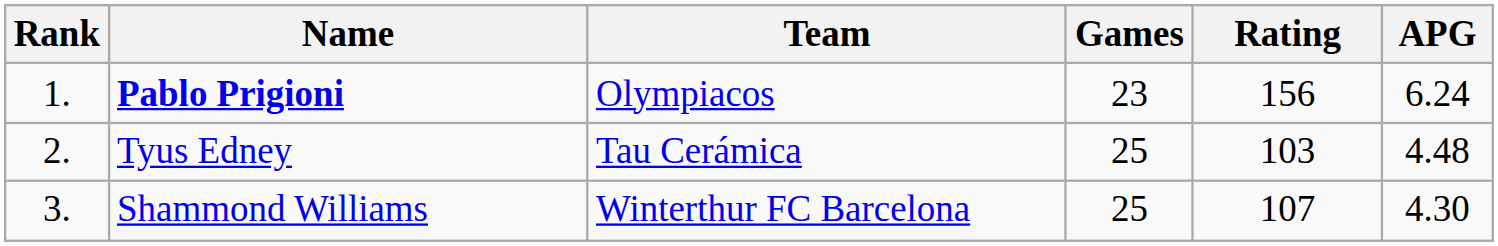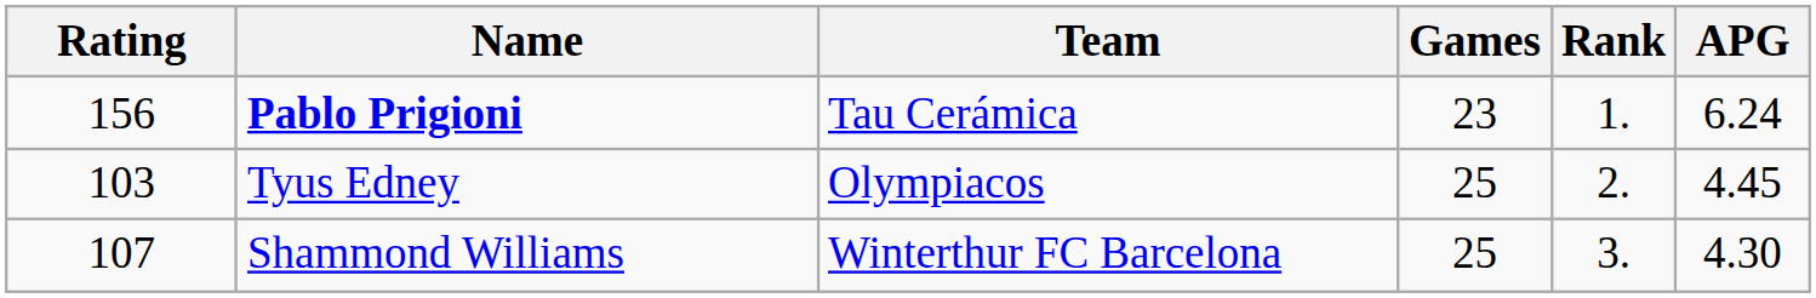columns swapped: Rank <-> Rating
Pablo Prigioni | Team: Olympiacos -> Tau Cerámica
Tyus Edney | Team: Tau Cerámica -> Olympiacos
Tyus Edney | APG: 4.48 -> 4.45
